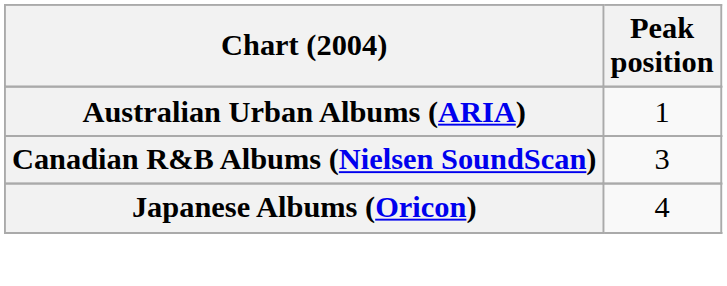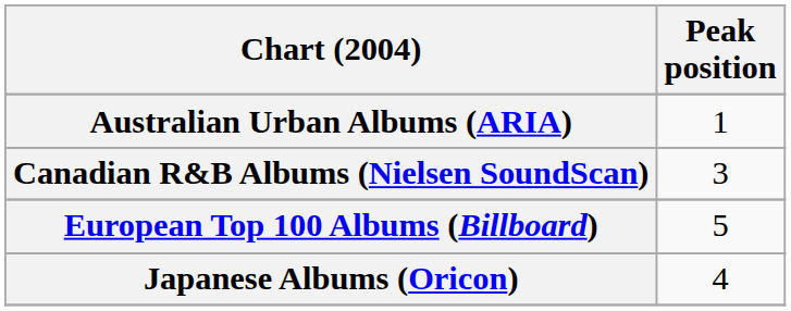+ row: European Top 100 Albums (Billboard) | 5
